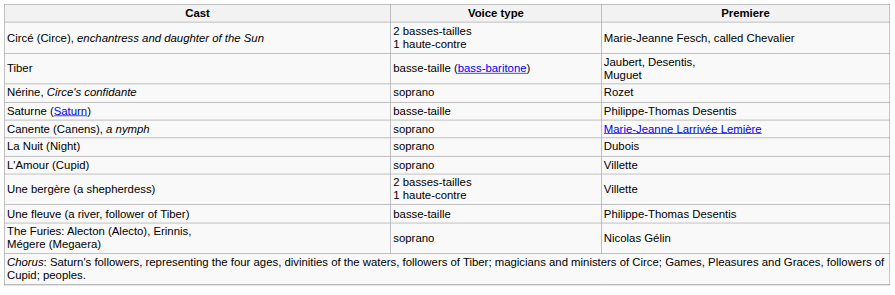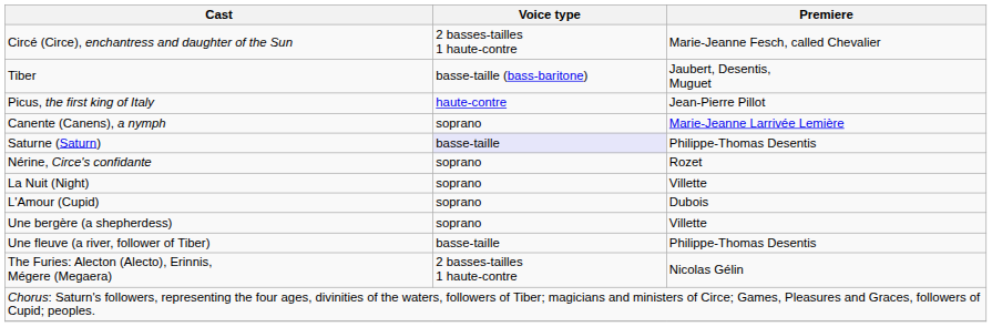+ row: Picus, the first king of Italy | haute-contre | Jean-Pierre Pillot
rows swapped: Canente (Canens), a nymph <-> Nérine, Circe's confidante
Saturne (Saturn) | Voice type: no background -> lavender background
La Nuit (Night) | Premiere: Dubois -> Villette
L'Amour (Cupid) | Premiere: Villette -> Dubois
Une bergère (a shepherdess) | Voice type: 2 basses-tailles 1 haute-contre -> soprano
The Furies: Alecton (Alecto), Erinnis, Mégere (Megaera) | Voice type: soprano -> 2 basses-tailles 1 haute-contre
